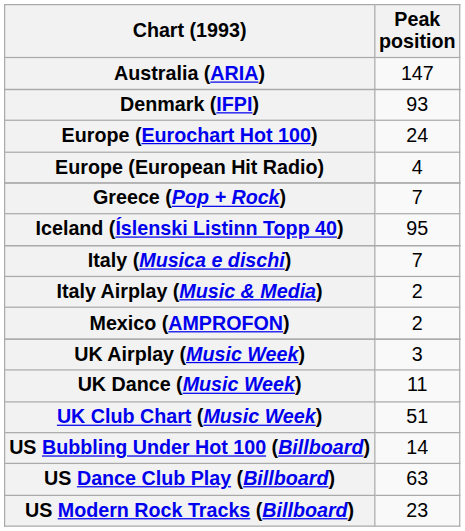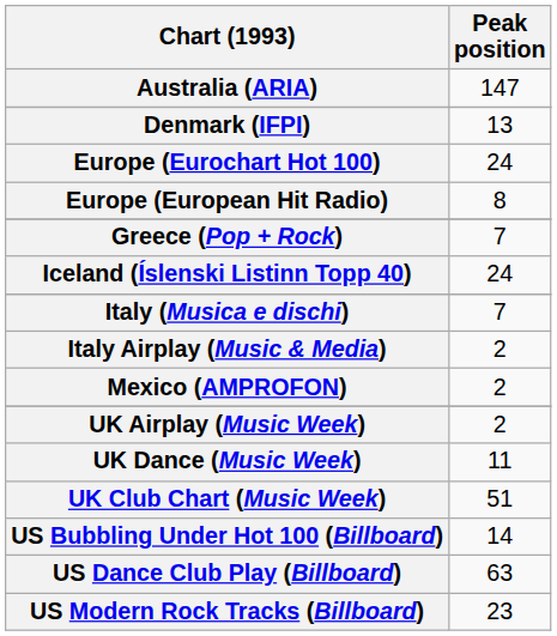Denmark (IFPI) | Peak position: 93 -> 13
Europe (European Hit Radio) | Peak position: 4 -> 8
Iceland (Íslenski Listinn Topp 40) | Peak position: 95 -> 24
UK Airplay (Music Week) | Peak position: 3 -> 2
